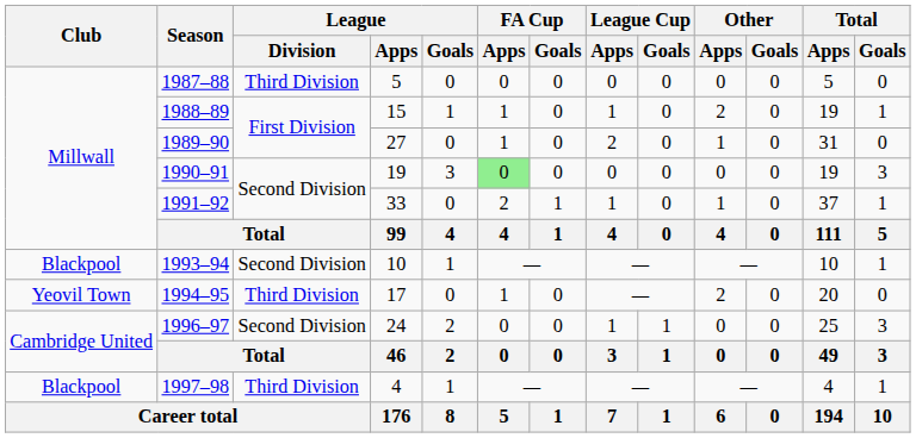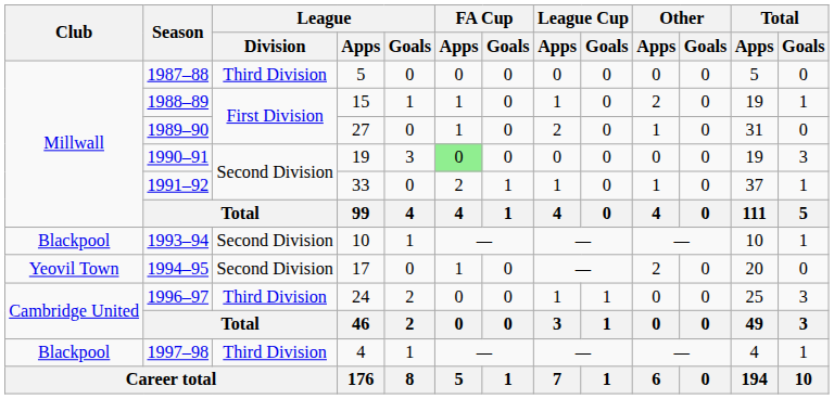1994–95 | League / Division: Third Division -> Second Division
1996–97 | League / Division: Second Division -> Third Division
